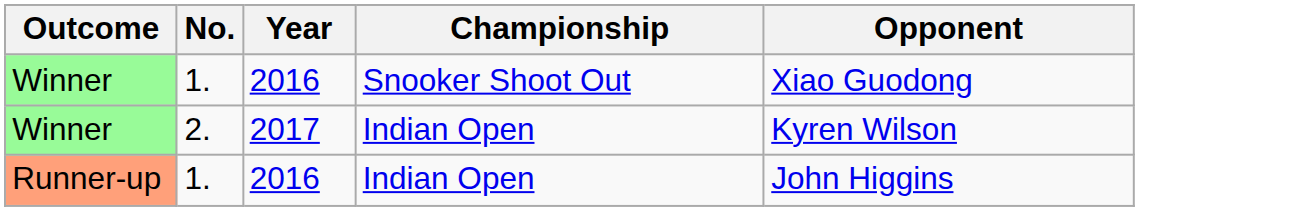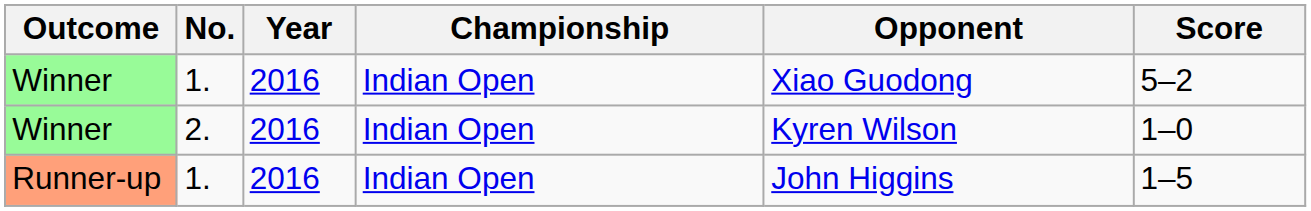+ column: Score | 5–2 | 1–0 | 1–5
Winner / 1. | Championship: Snooker Shoot Out -> Indian Open
Winner / 2. | Year: 2017 -> 2016
